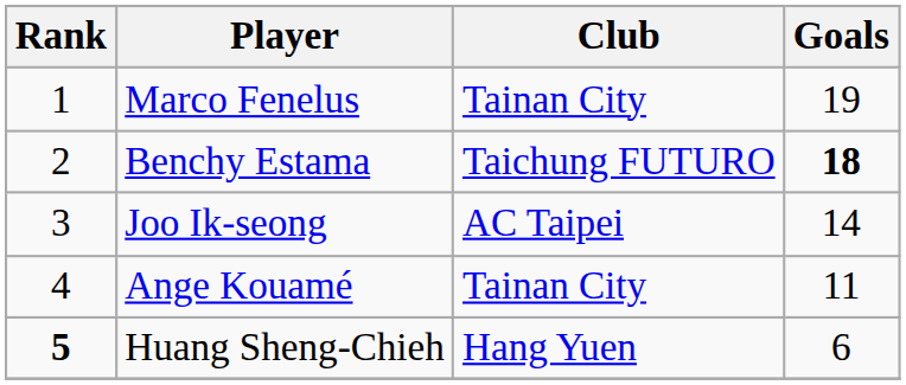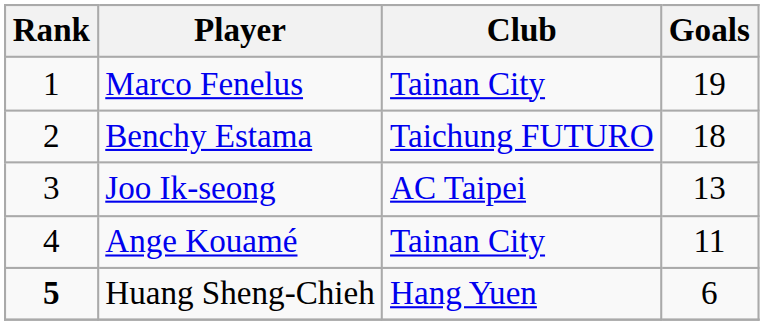Benchy Estama | Goals: bold -> normal
Joo Ik-seong | Goals: 14 -> 13
